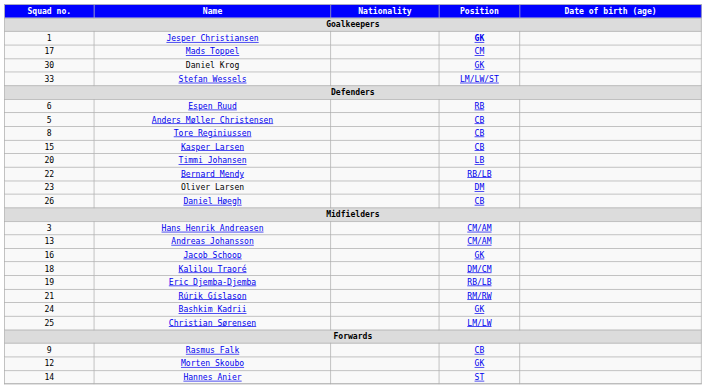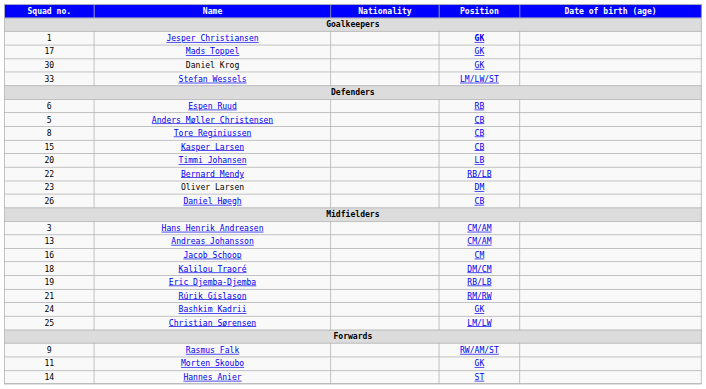Mads Toppel | Position: CM -> GK
Jacob Schoop | Position: GK -> CM
Rasmus Falk | Position: CB -> RW/AM/ST
Morten Skoubo | Squad no.: 12 -> 11
